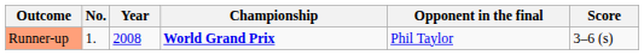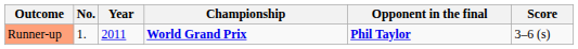Runner-up | Year: 2008 -> 2011
Runner-up | Opponent in the final: normal -> bold
